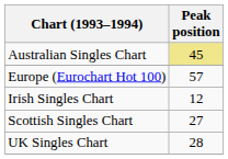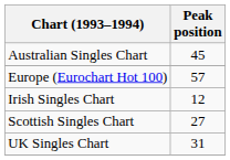Australian Singles Chart | Peak position: khaki background -> no background
UK Singles Chart | Peak position: 28 -> 31
